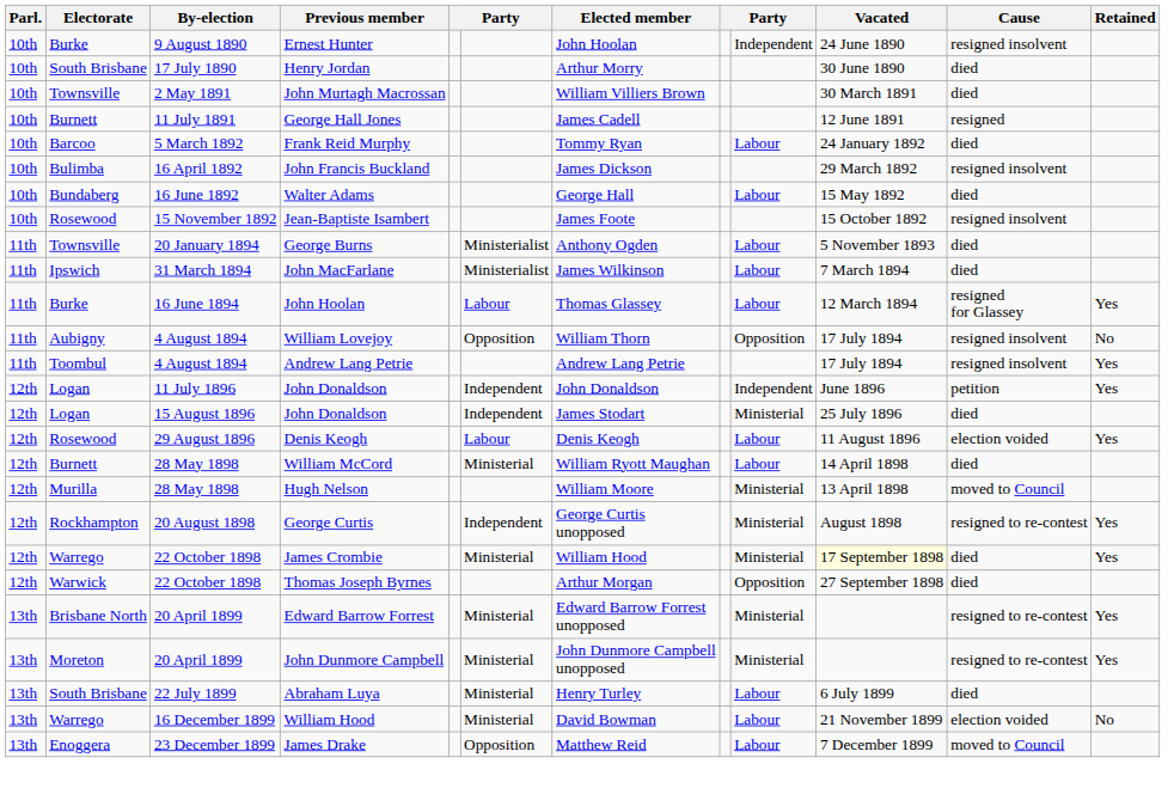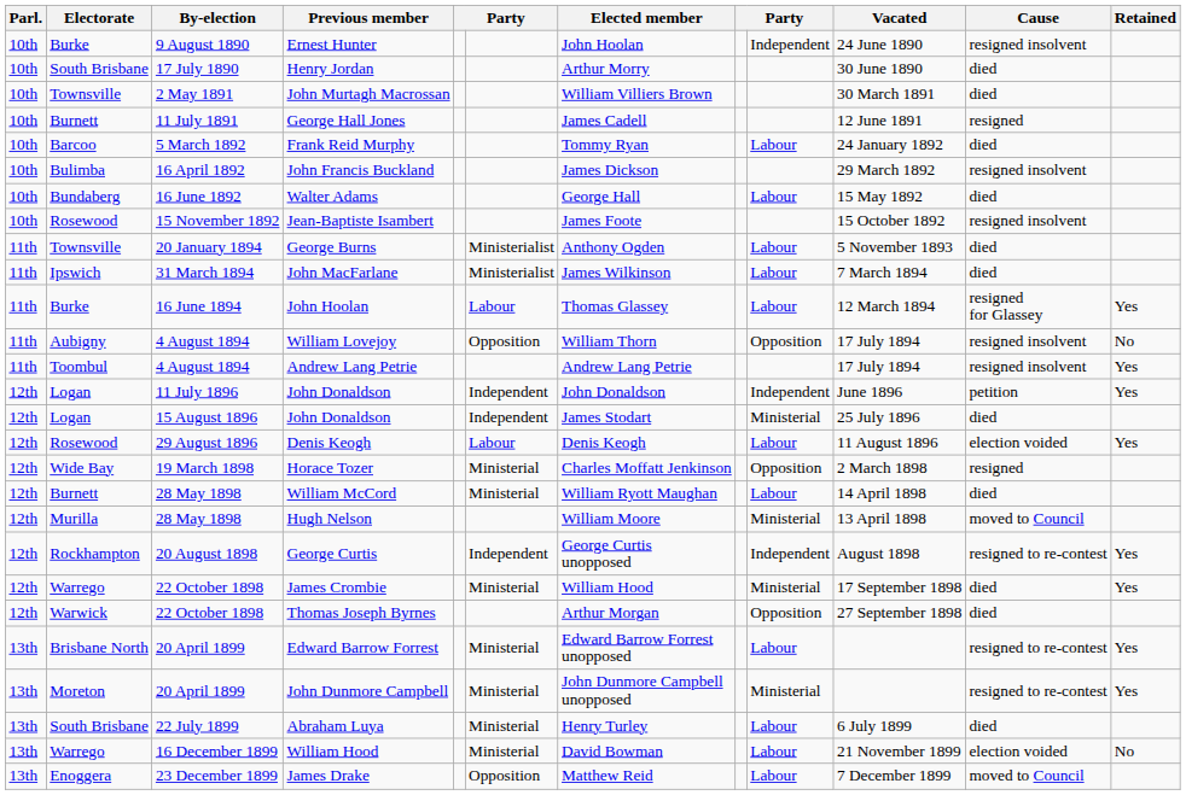+ row: 12th | Wide Bay | 19 March 1898 | Horace Tozer | Ministerial | Charles Moffatt Jenkinson | Opposition | 2 March 1898 | resigned
George Curtis | column 9: Ministerial -> Independent
James Crombie | Vacated: lightyellow background -> no background
Edward Barrow Forrest | column 9: Ministerial -> Labour
